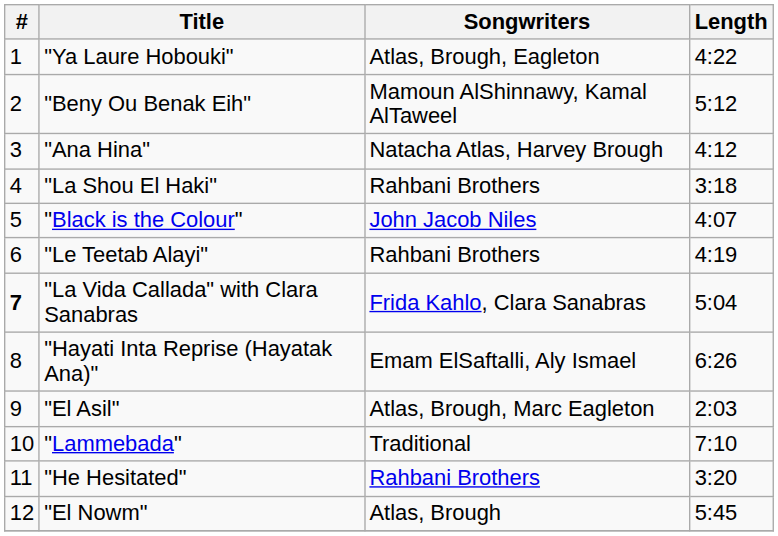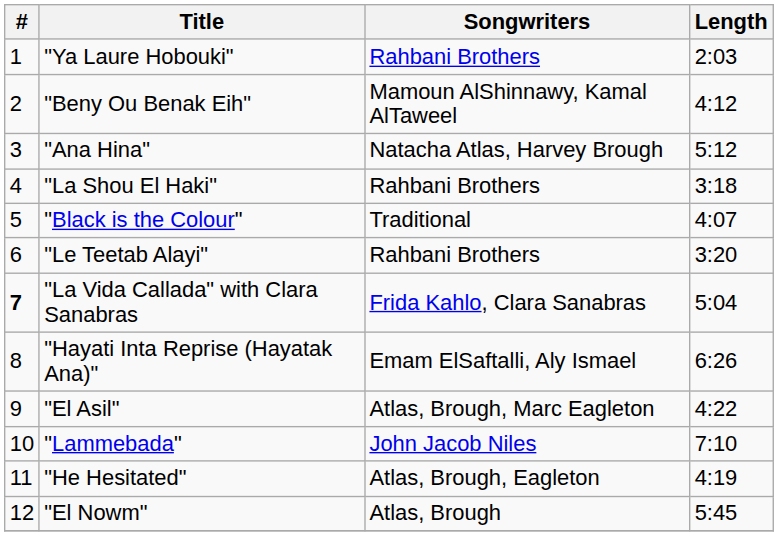"Ya Laure Hobouki" | Songwriters: Atlas, Brough, Eagleton -> Rahbani Brothers
"Ya Laure Hobouki" | Length: 4:22 -> 2:03
"Beny Ou Benak Eih" | Length: 5:12 -> 4:12
"Ana Hina" | Length: 4:12 -> 5:12
"Black is the Colour" | Songwriters: John Jacob Niles -> Traditional
"Le Teetab Alayi" | Length: 4:19 -> 3:20
"El Asil" | Length: 2:03 -> 4:22
"Lammebada" | Songwriters: Traditional -> John Jacob Niles
"He Hesitated" | Songwriters: Rahbani Brothers -> Atlas, Brough, Eagleton
"He Hesitated" | Length: 3:20 -> 4:19
